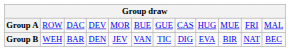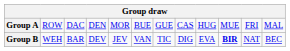Group A | column 4: DEV -> DEN
Group B | column 4: DEN -> DEV
Group B | column 10: normal -> bold
